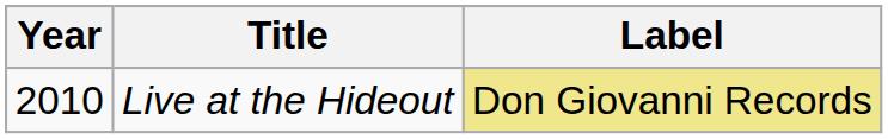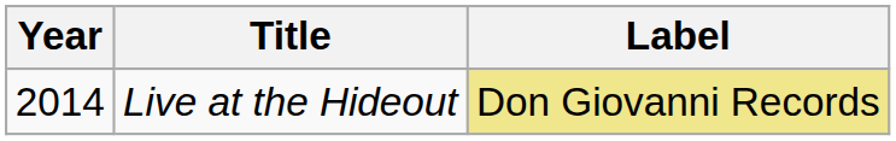Live at the Hideout | Year: 2010 -> 2014
